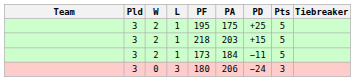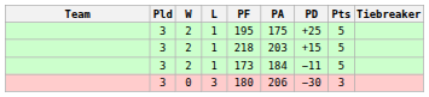0 | PD: −24 -> −30
